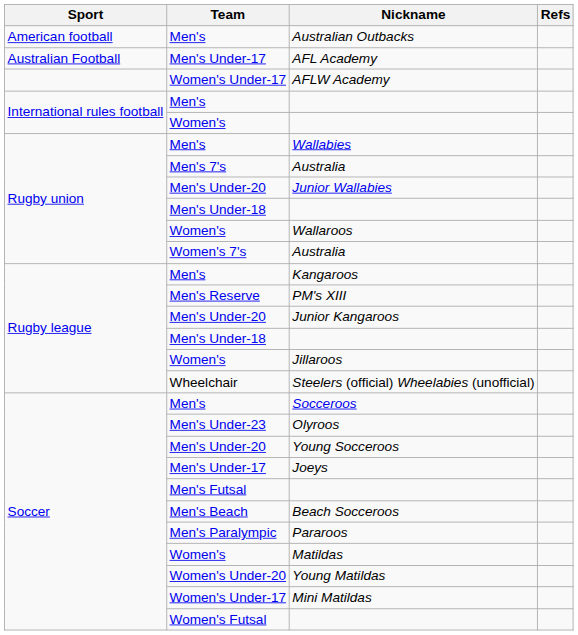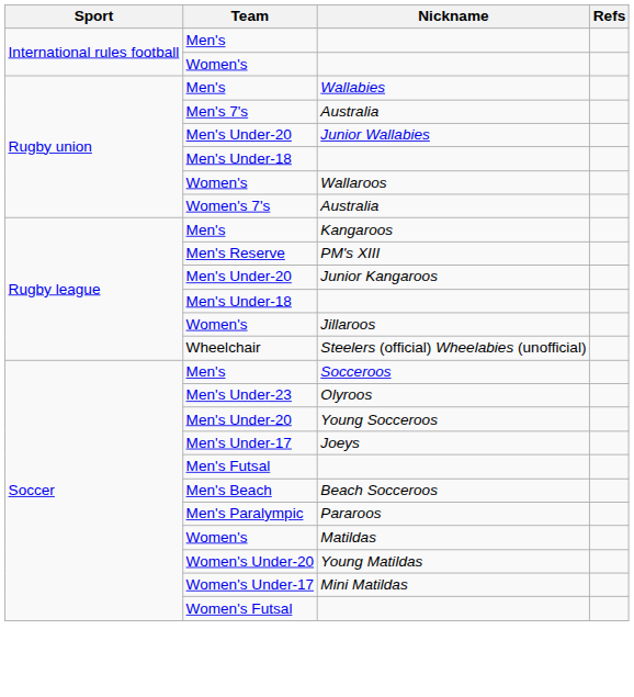- row: American football | Men's | Australian Outbacks
- row: Australian Football | Men's Under-17 | AFL Academy
- row: Women's Under-17 | AFLW Academy
